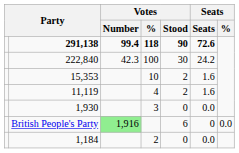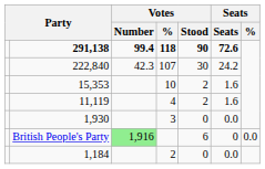222,840 | Votes / %: 100 -> 107
